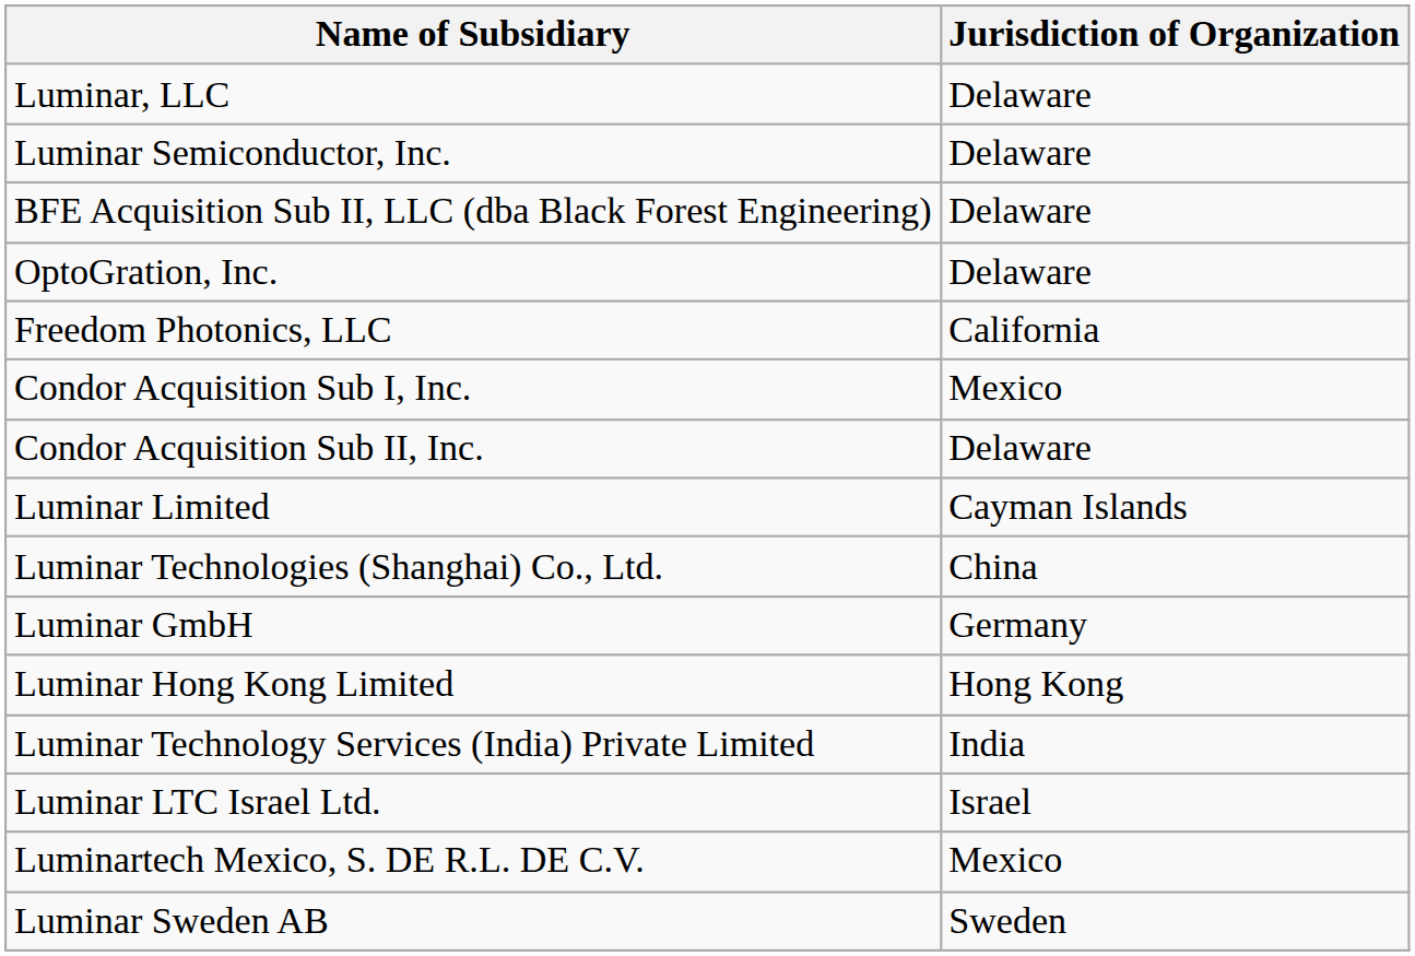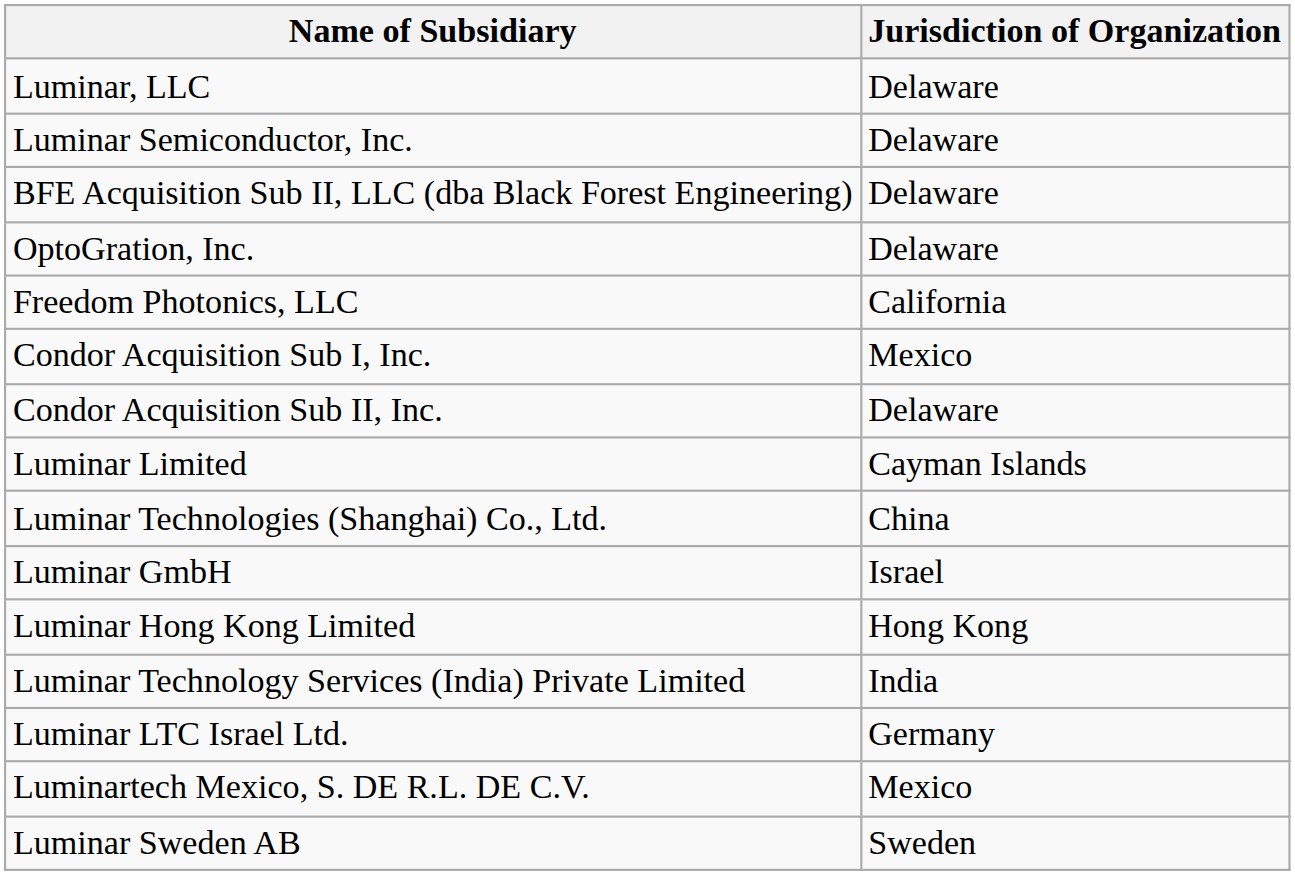Luminar GmbH | Jurisdiction of Organization: Germany -> Israel
Luminar LTC Israel Ltd. | Jurisdiction of Organization: Israel -> Germany
